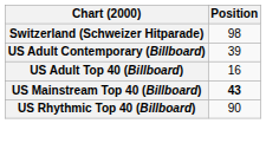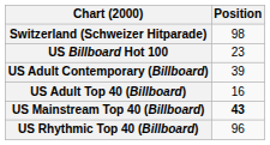+ row: US Billboard Hot 100 | 23
US Rhythmic Top 40 (Billboard) | Position: 90 -> 96
